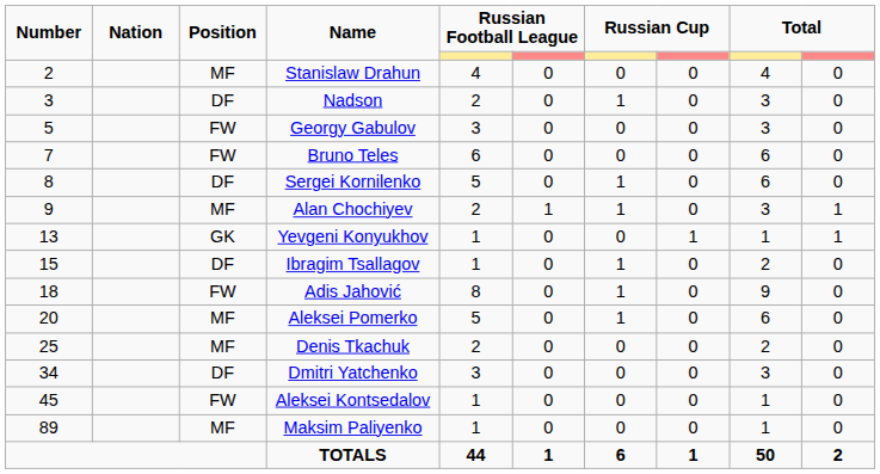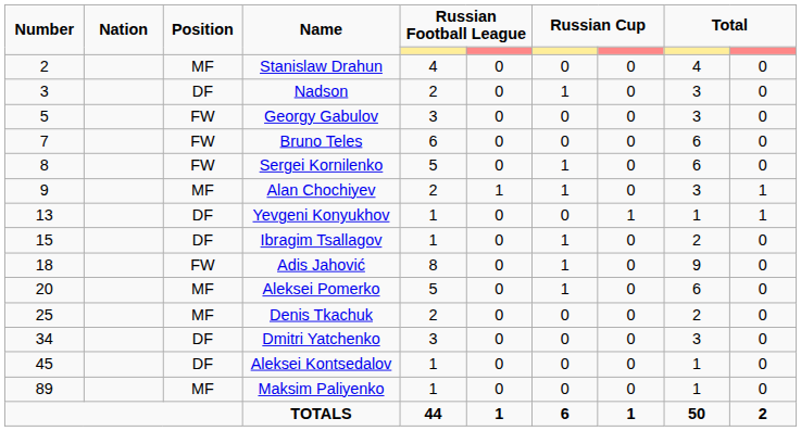Sergei Kornilenko | Position: DF -> FW
Yevgeni Konyukhov | Position: GK -> DF
Aleksei Kontsedalov | Position: FW -> DF
